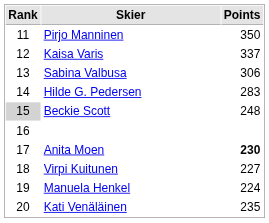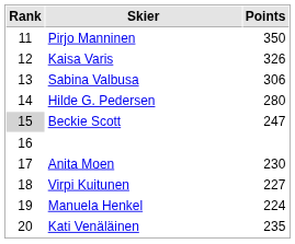Kaisa Varis | Points: 337 -> 326
Hilde G. Pedersen | Points: 283 -> 280
Beckie Scott | Points: 248 -> 247
Anita Moen | Points: bold -> normal
